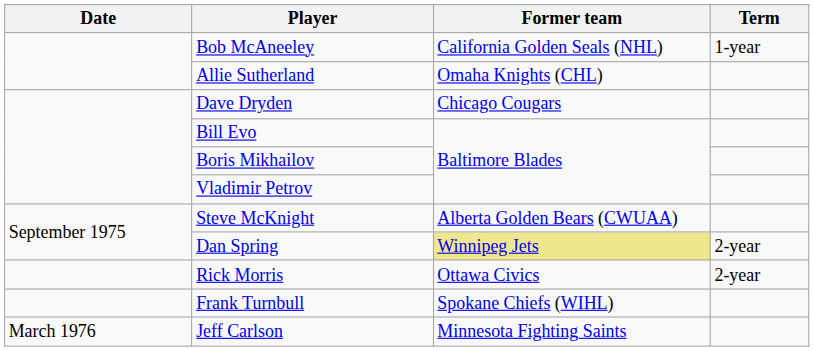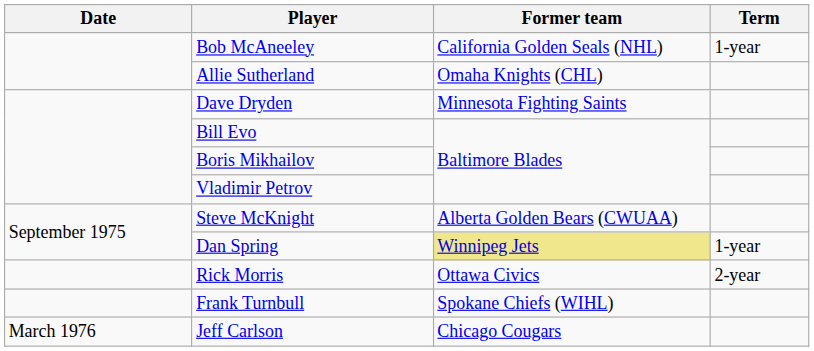Dave Dryden | Former team: Chicago Cougars -> Minnesota Fighting Saints
Dan Spring | Term: 2-year -> 1-year
Jeff Carlson | Former team: Minnesota Fighting Saints -> Chicago Cougars
